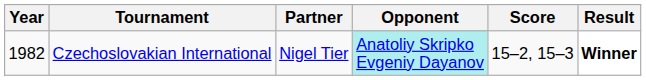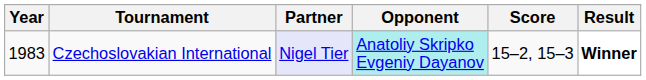Czechoslovakian International | Year: 1982 -> 1983
Czechoslovakian International | Partner: no background -> lavender background
